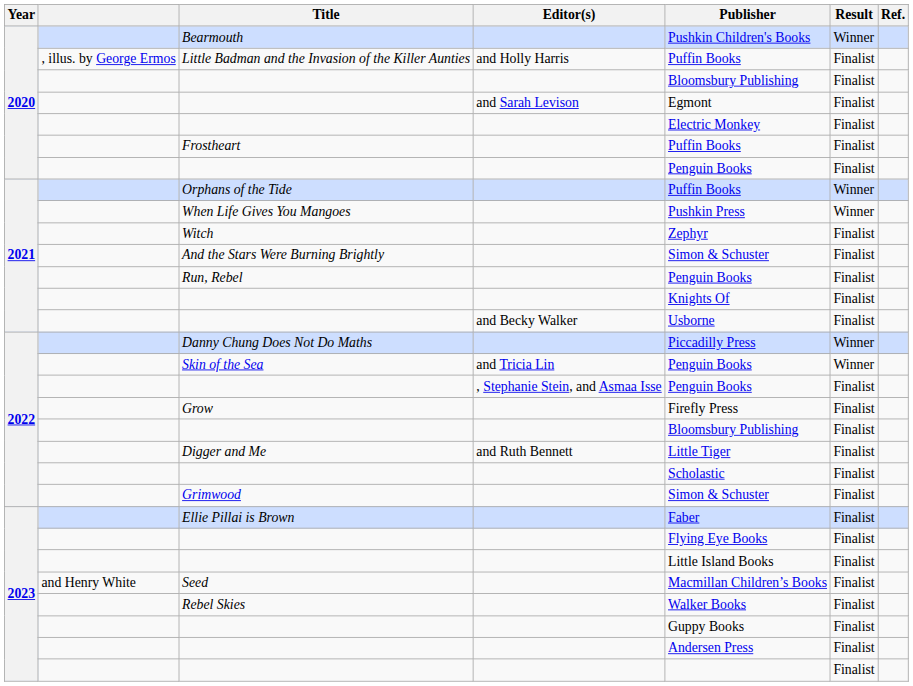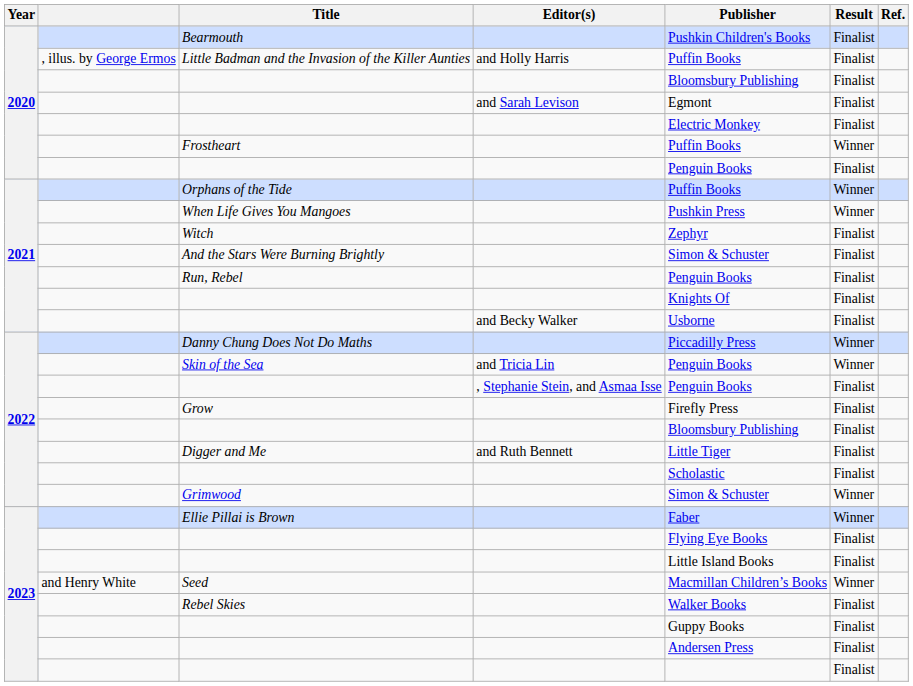Bearmouth | Result: Winner -> Finalist
Frostheart | Result: Finalist -> Winner
Grimwood | Result: Finalist -> Winner
Ellie Pillai is Brown | Result: Finalist -> Winner
Seed | Result: Finalist -> Winner
